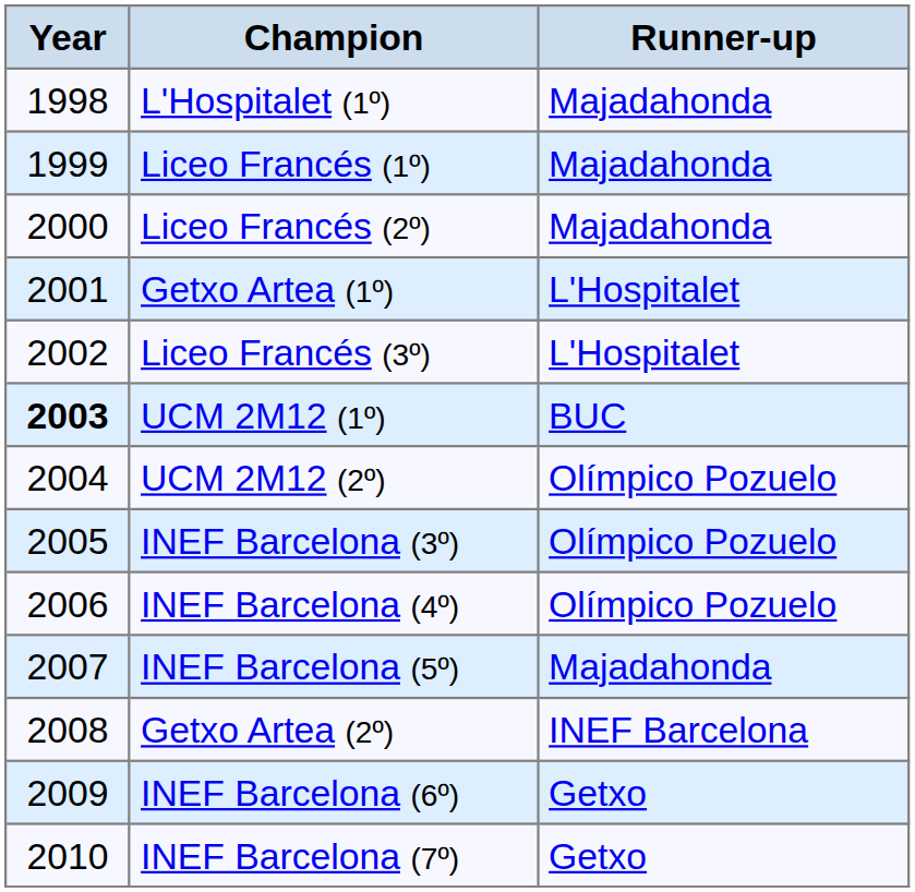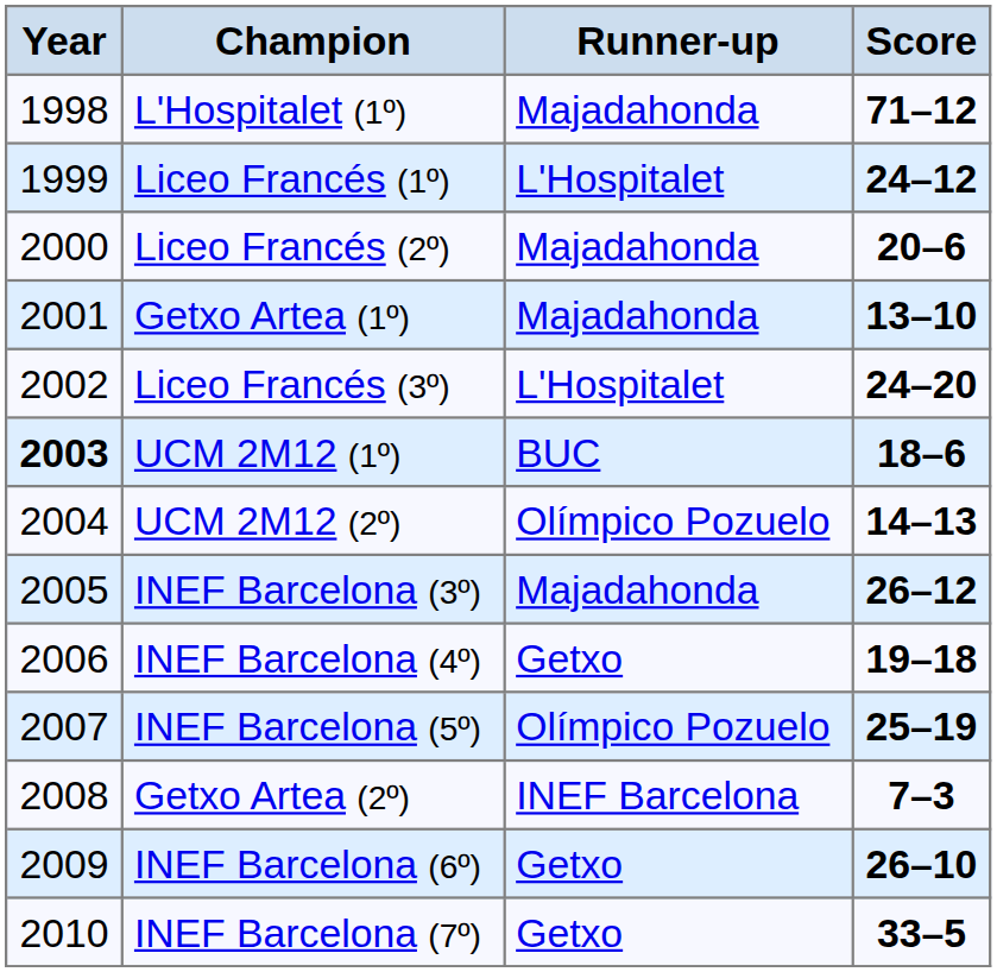+ column: Score | 71–12 | 24–12 | 20–6 | 13–10 | 24–20 | 18–6 | 14–13 | 26–12 | 19–18 | 25–19 | 7–3 | 26–10 | 33–5
Liceo Francés (1º) | Runner-up: Majadahonda -> L'Hospitalet
Getxo Artea (1º) | Runner-up: L'Hospitalet -> Majadahonda
INEF Barcelona (3º) | Runner-up: Olímpico Pozuelo -> Majadahonda
INEF Barcelona (4º) | Runner-up: Olímpico Pozuelo -> Getxo
INEF Barcelona (5º) | Runner-up: Majadahonda -> Olímpico Pozuelo
